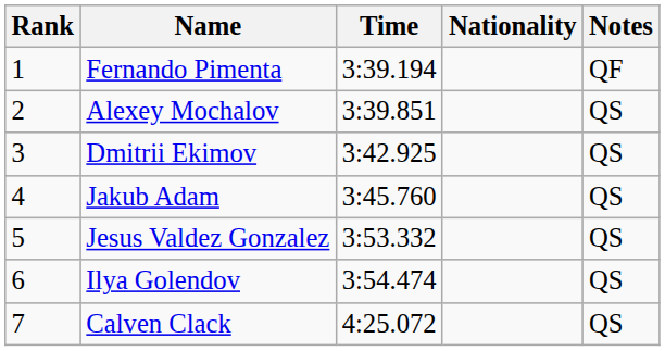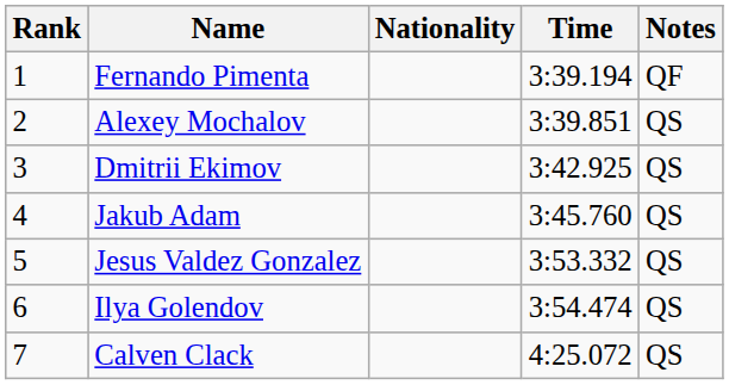columns swapped: Nationality <-> Time
